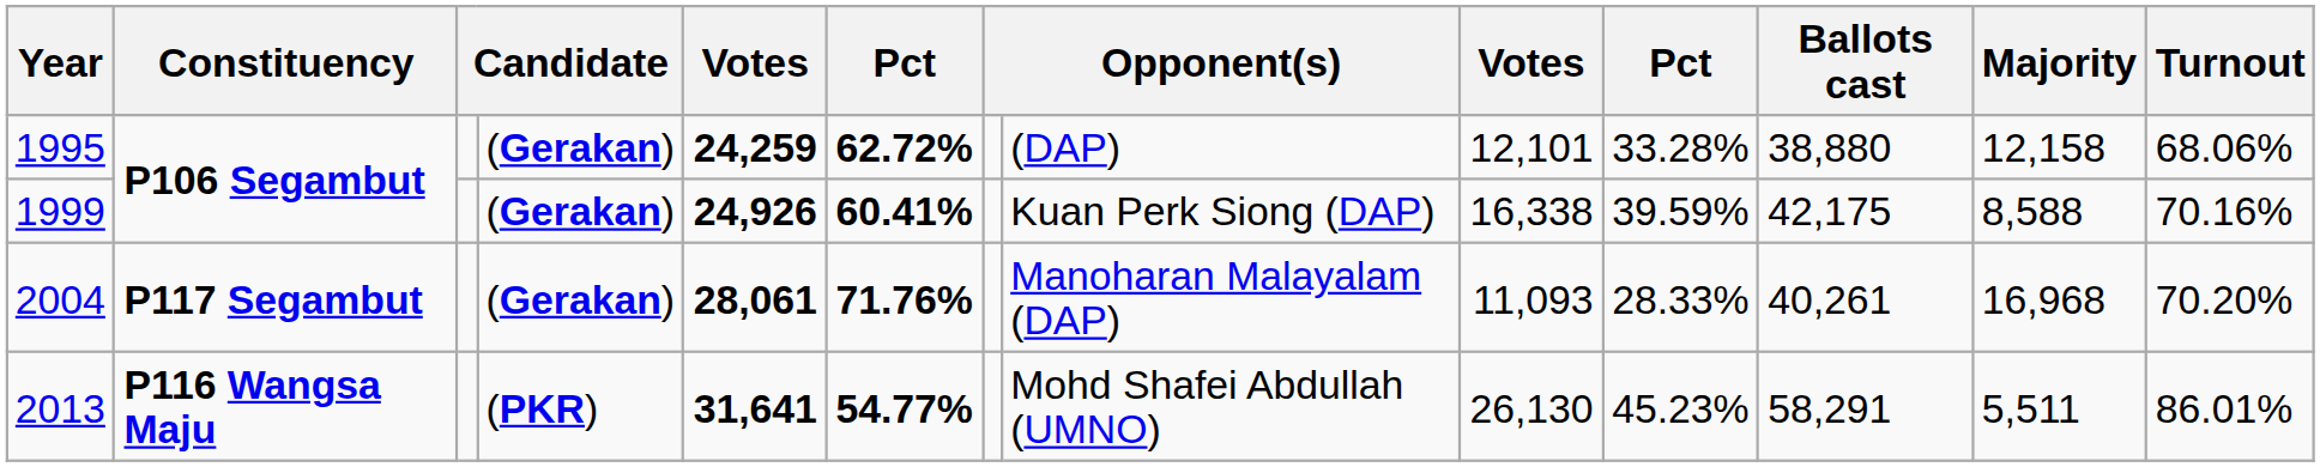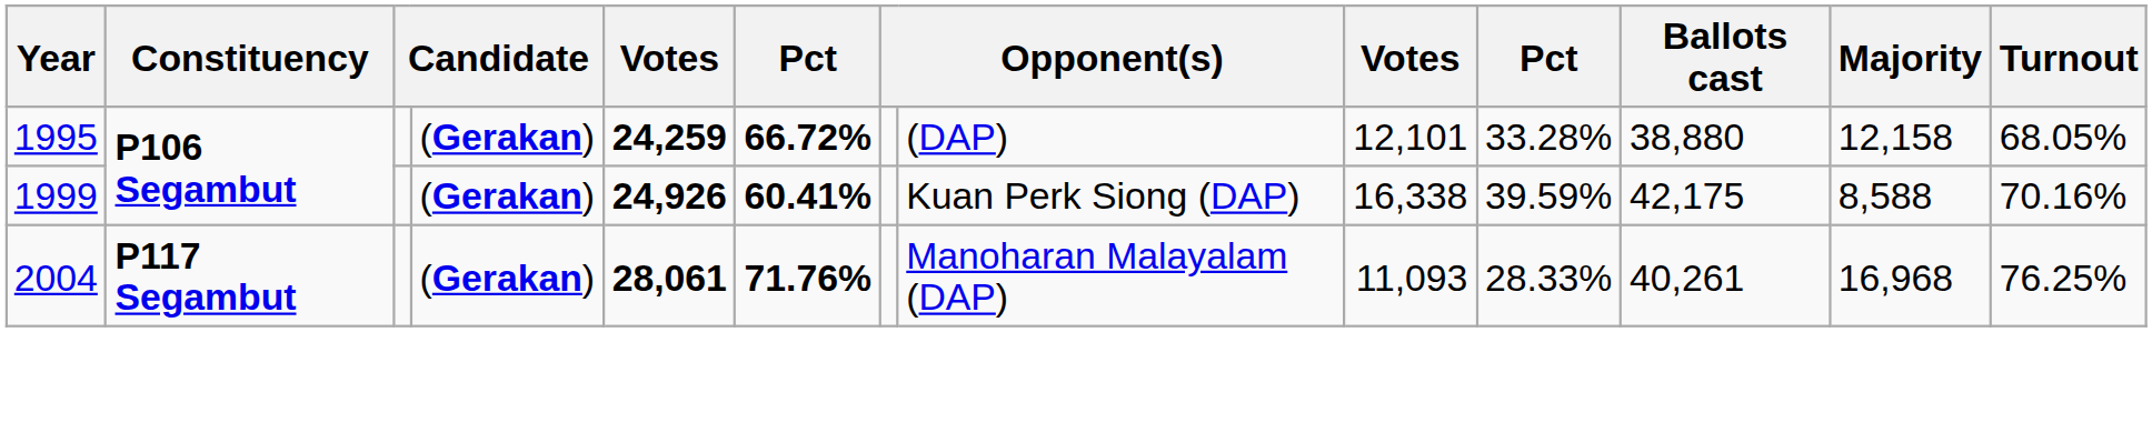1995 | column 6: 62.72% -> 66.72%
1995 | Turnout: 68.06% -> 68.05%
2004 | Turnout: 70.20% -> 76.25%
- row: 2013 | P116 Wangsa Maju | (PKR) | 31,641 | 54.77% | Mohd Shafei Abdullah (UMNO) | 26,130 | 45.23% | 58,291 | 5,511 | 86.01%
